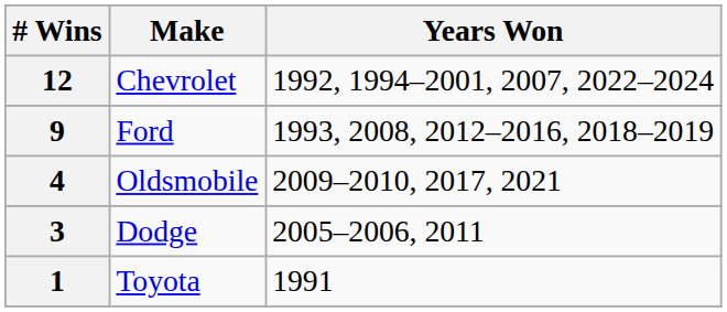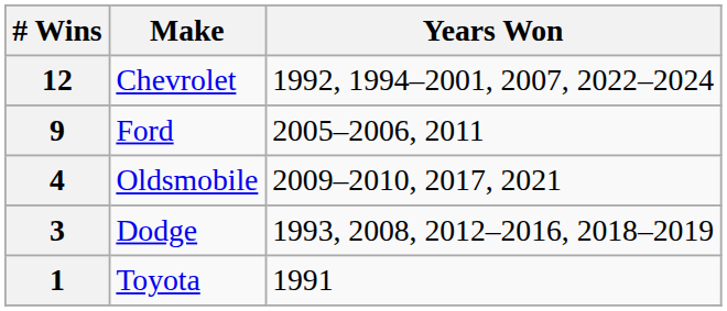9 | Years Won: 1993, 2008, 2012–2016, 2018–2019 -> 2005–2006, 2011
3 | Years Won: 2005–2006, 2011 -> 1993, 2008, 2012–2016, 2018–2019
